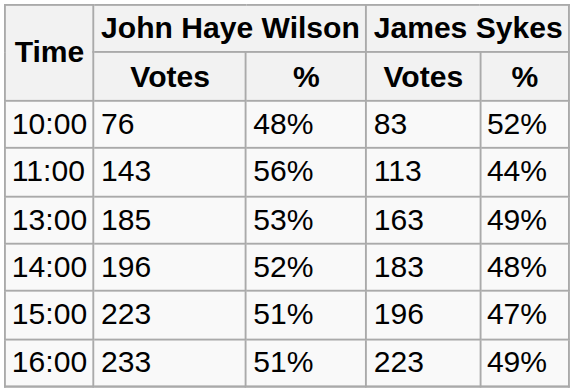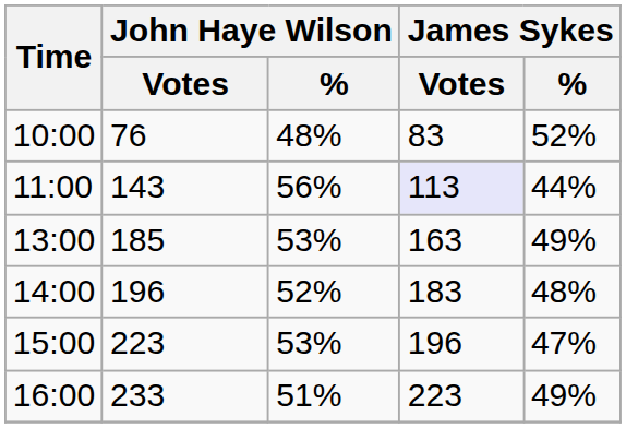11:00 | James Sykes / Votes: no background -> lavender background
15:00 | John Haye Wilson / %: 51% -> 53%
